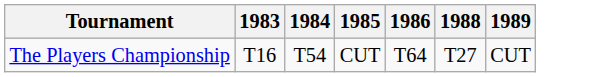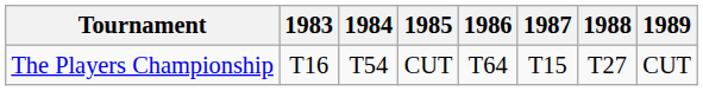+ column: 1987 | T15
